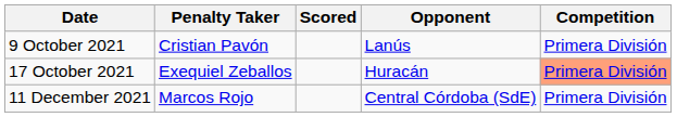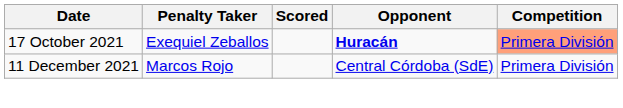- row: 9 October 2021 | Cristian Pavón | Lanús | Primera División
17 October 2021 | Opponent: normal -> bold
